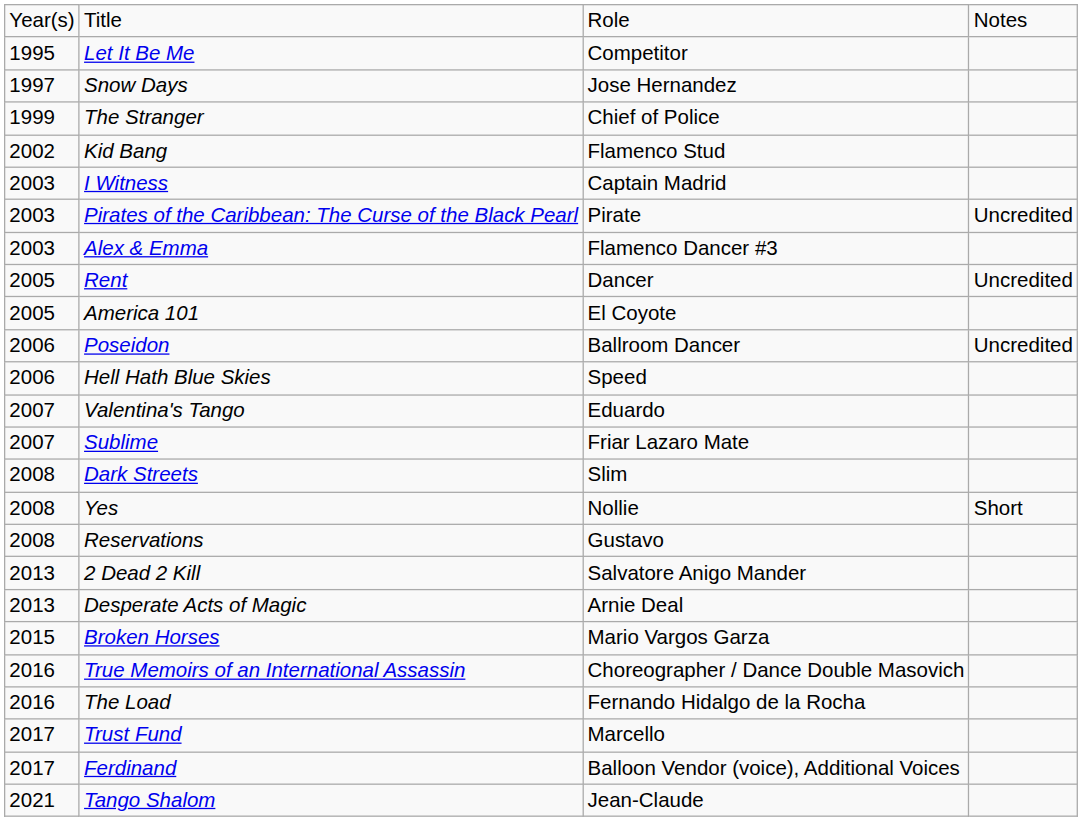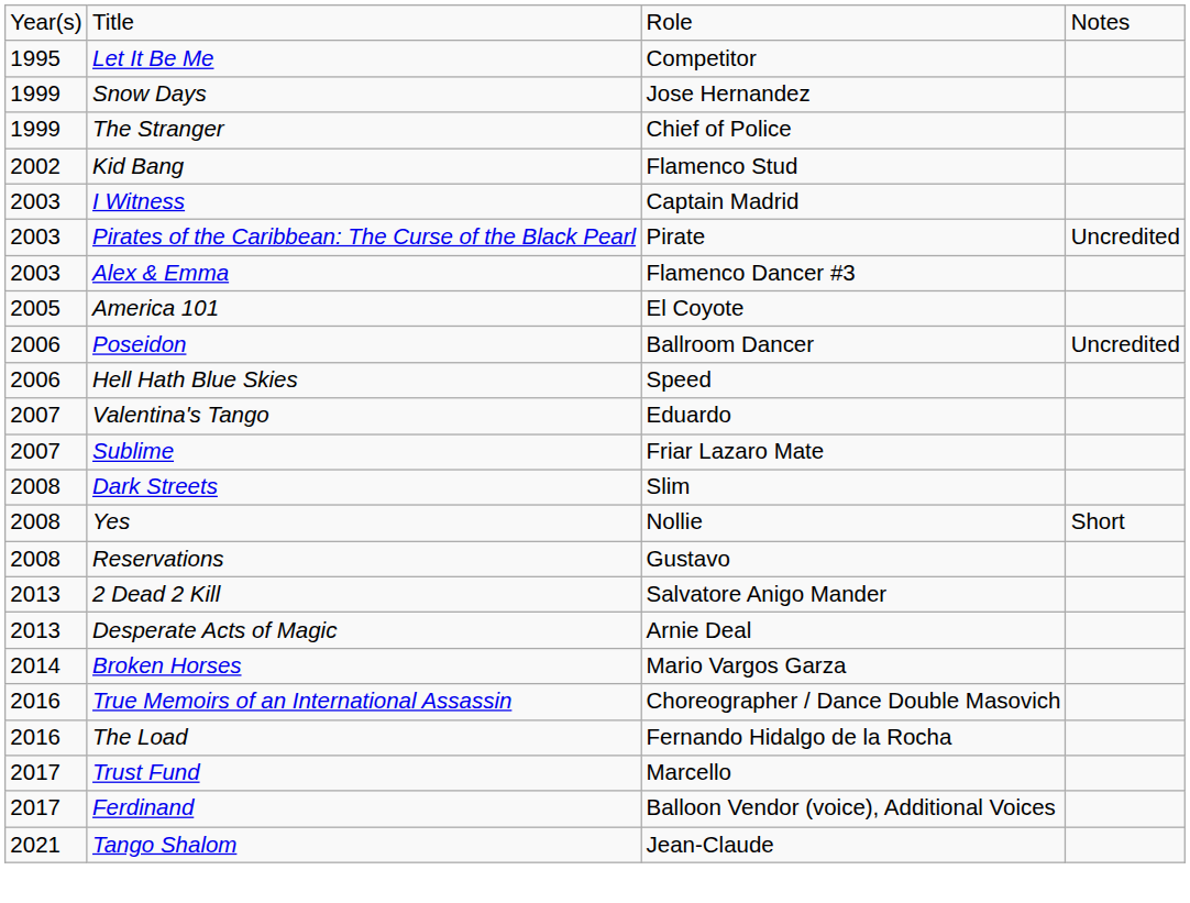Snow Days | column 1: 1997 -> 1999
- row: 2005 | Rent | Dancer | Uncredited
Broken Horses | column 1: 2015 -> 2014
